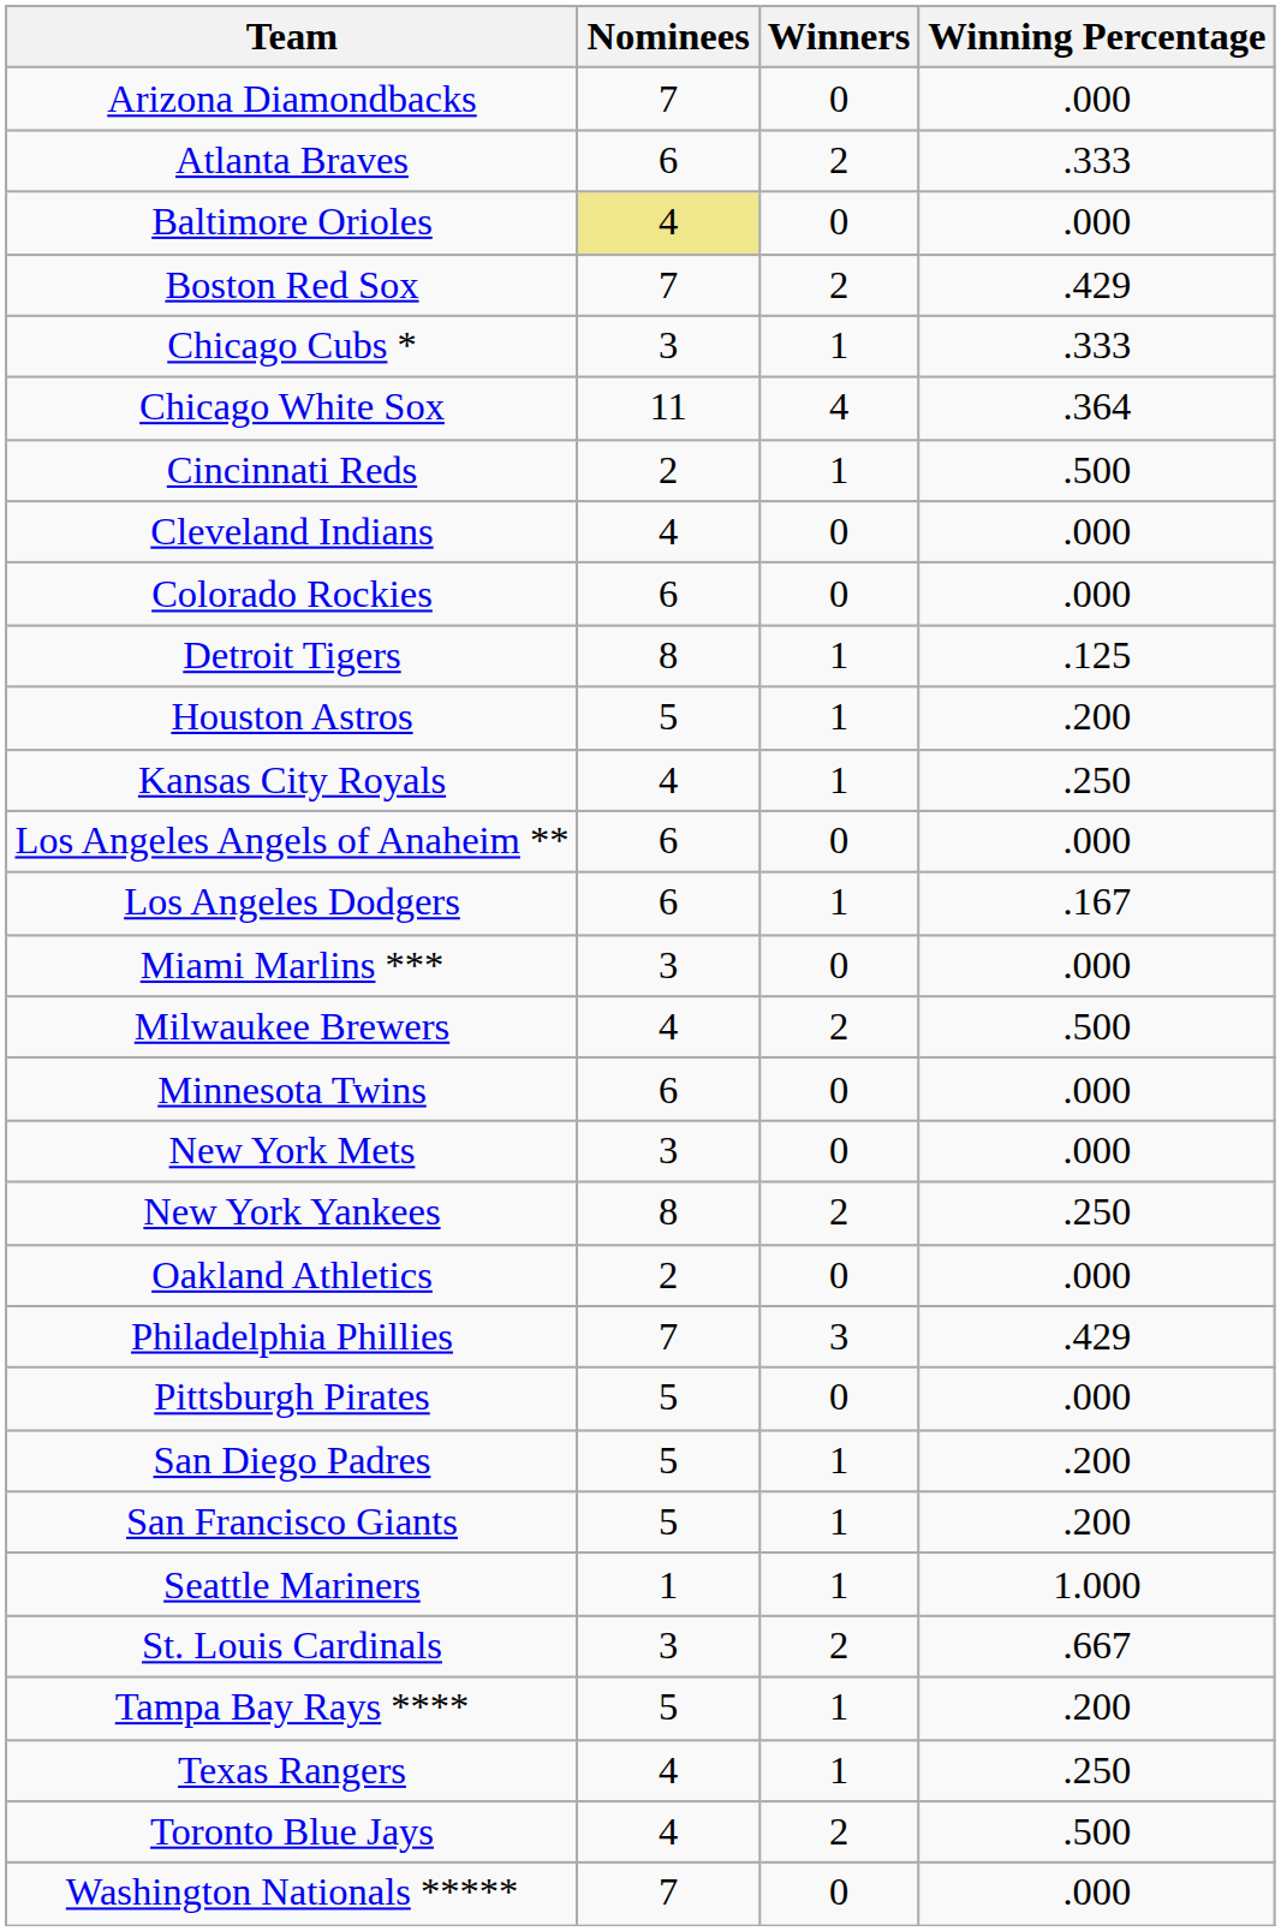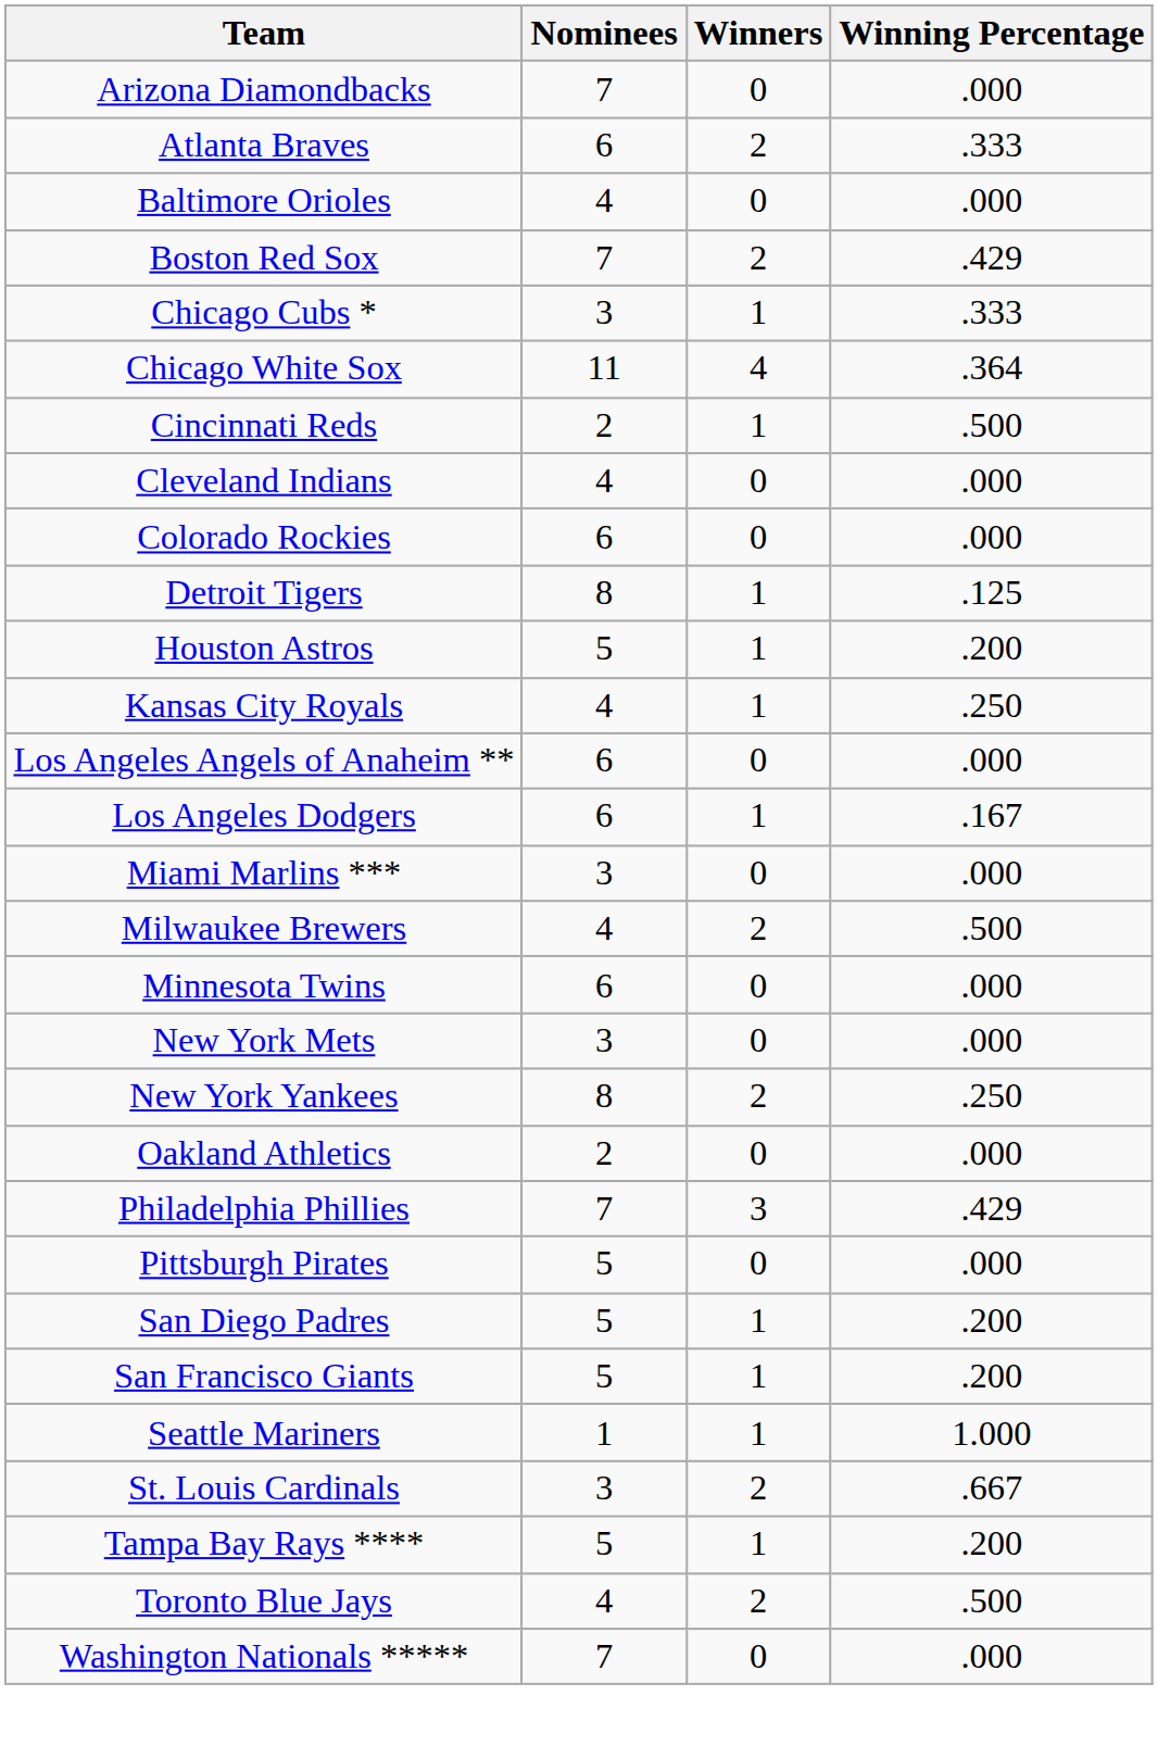Baltimore Orioles | Nominees: khaki background -> no background
- row: Texas Rangers | 4 | 1 | .250
